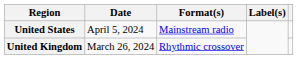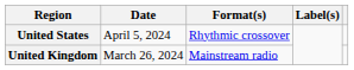United States | Format(s): Mainstream radio -> Rhythmic crossover
United Kingdom | Format(s): Rhythmic crossover -> Mainstream radio
